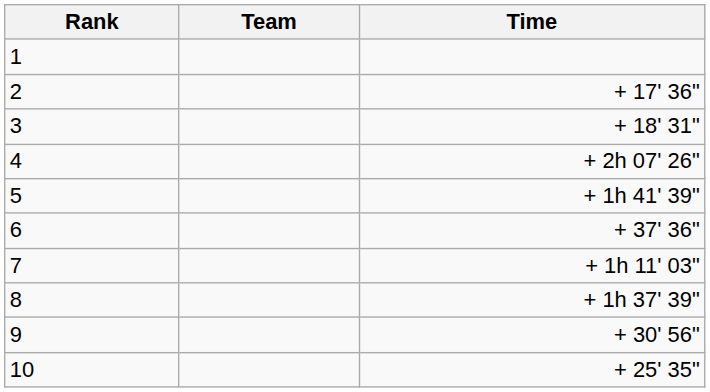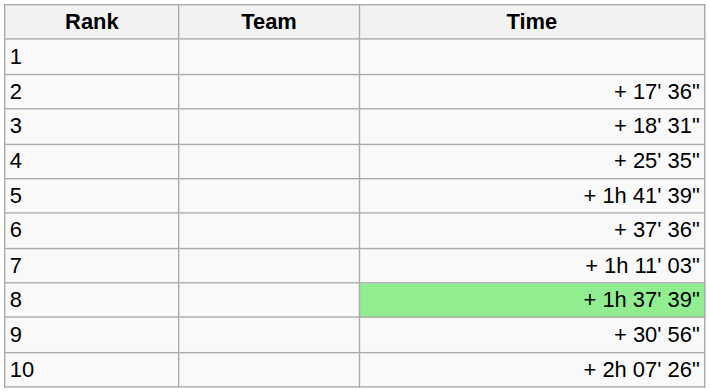4 | Time: + 2h 07' 26" -> + 25' 35"
8 | Time: no background -> lightgreen background
10 | Time: + 25' 35" -> + 2h 07' 26"
